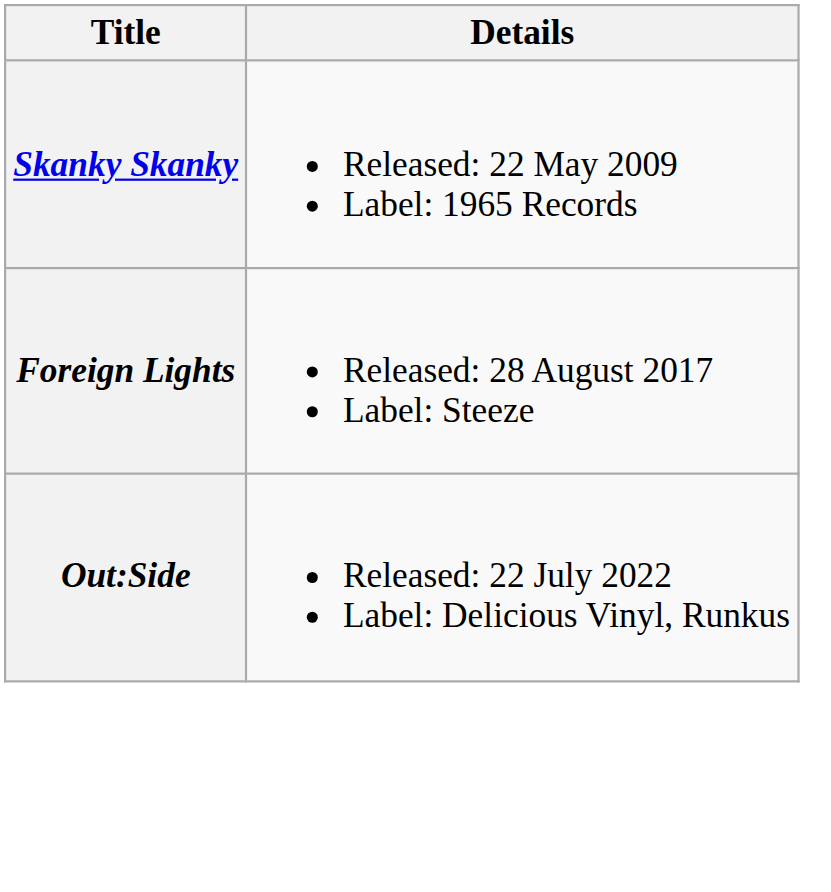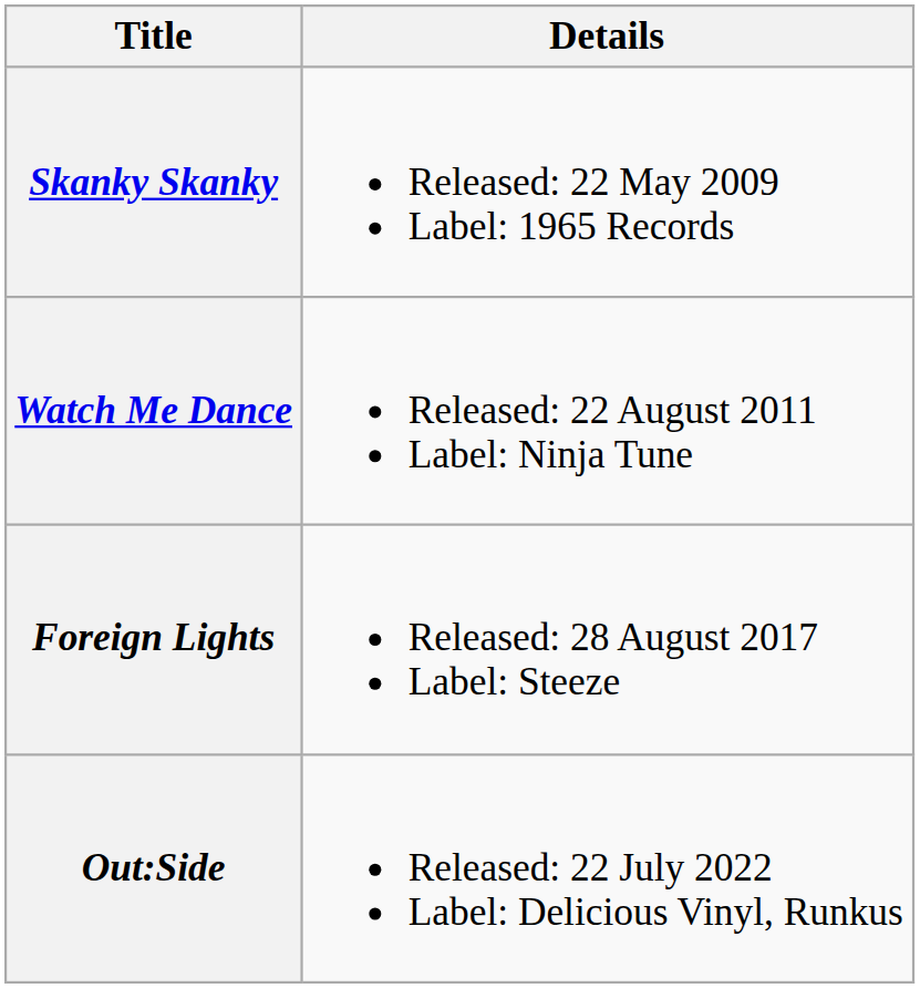+ row: Watch Me Dance | Released: 22 August 2011 Label: Ninja Tune
